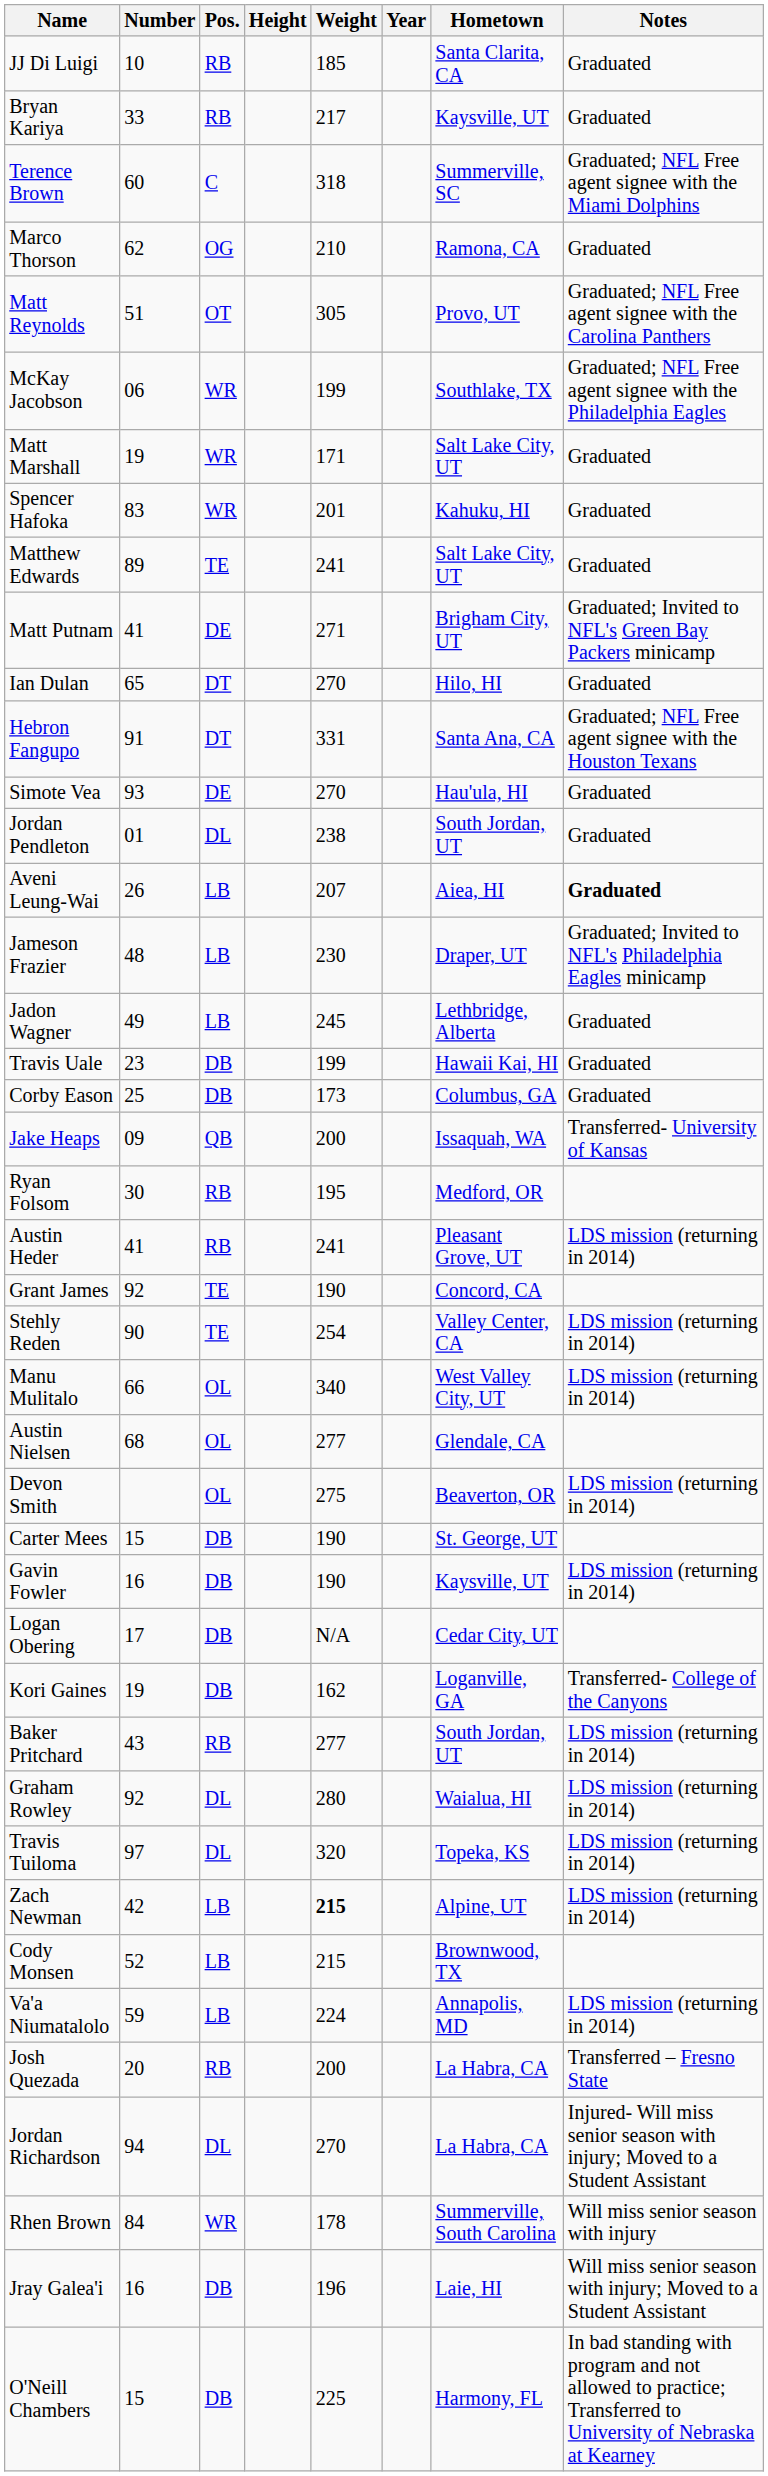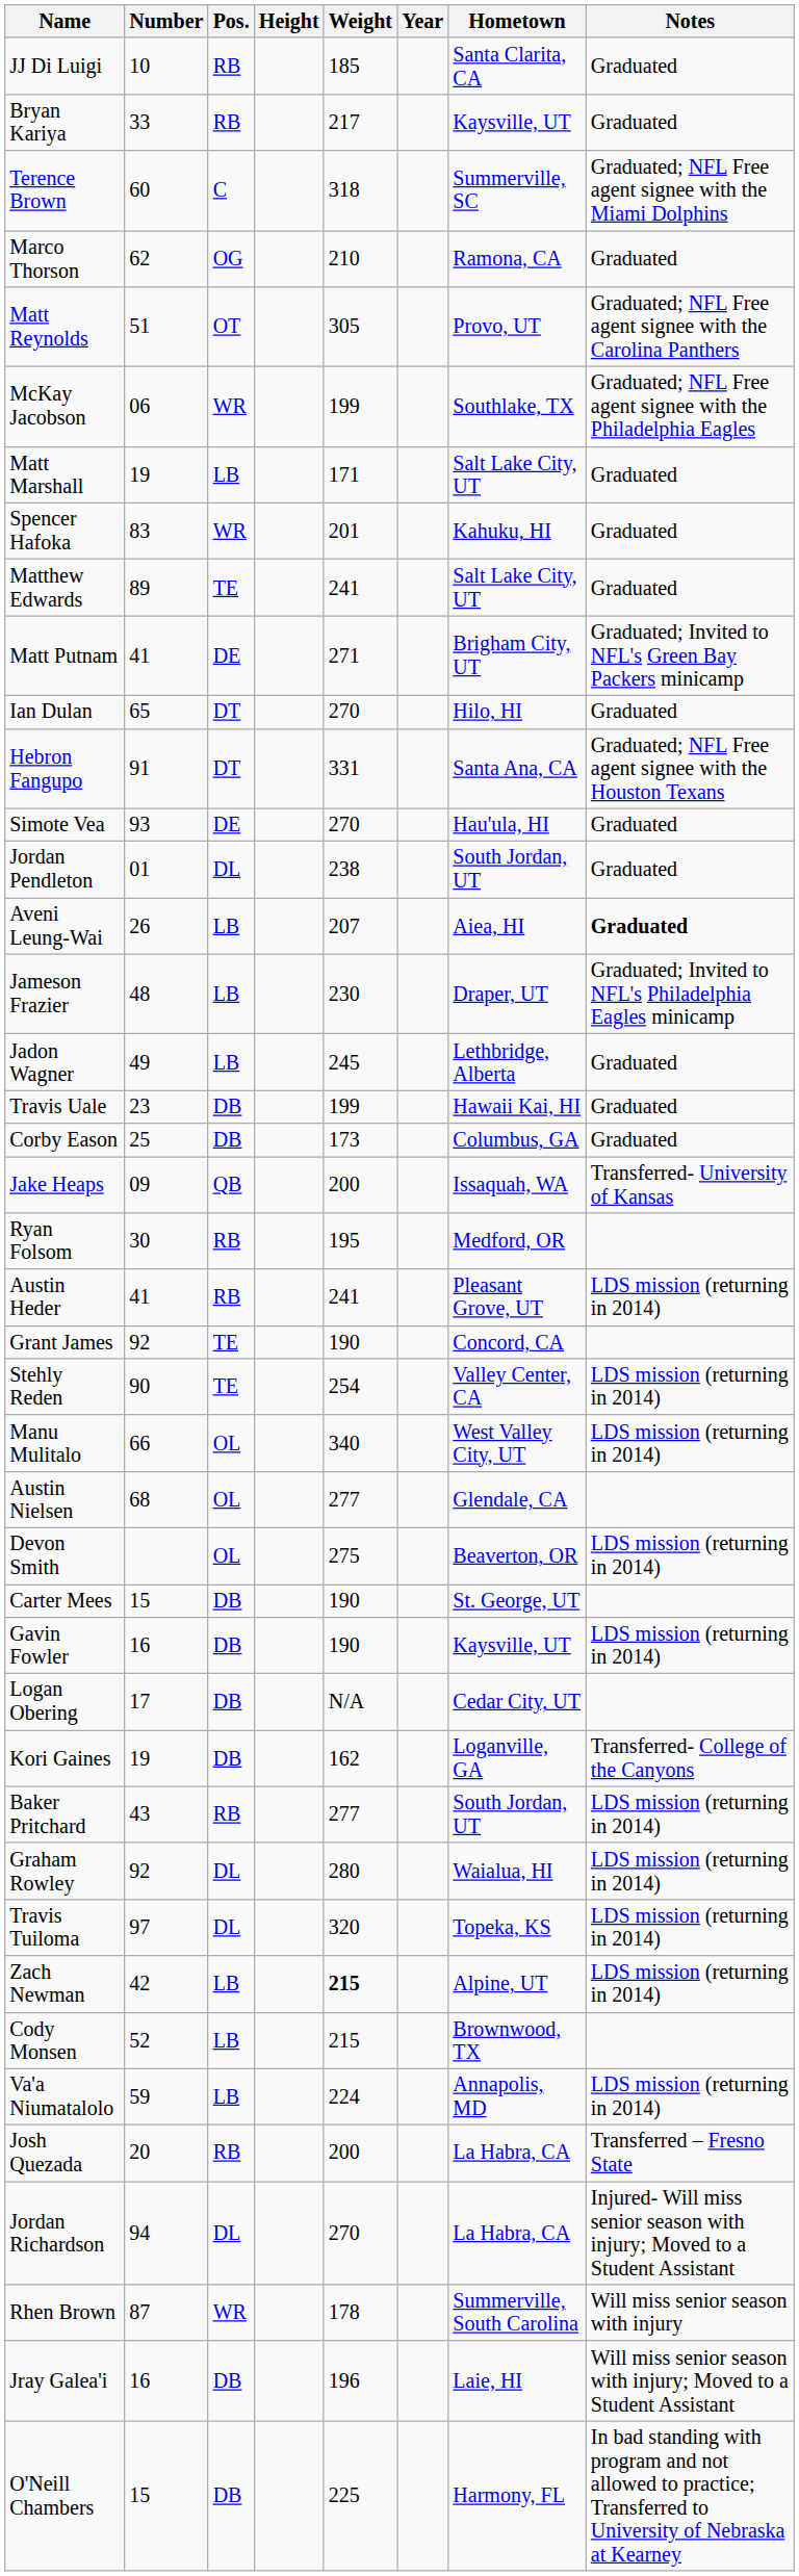Matt Marshall | Pos.: WR -> LB
Rhen Brown | Number: 84 -> 87
